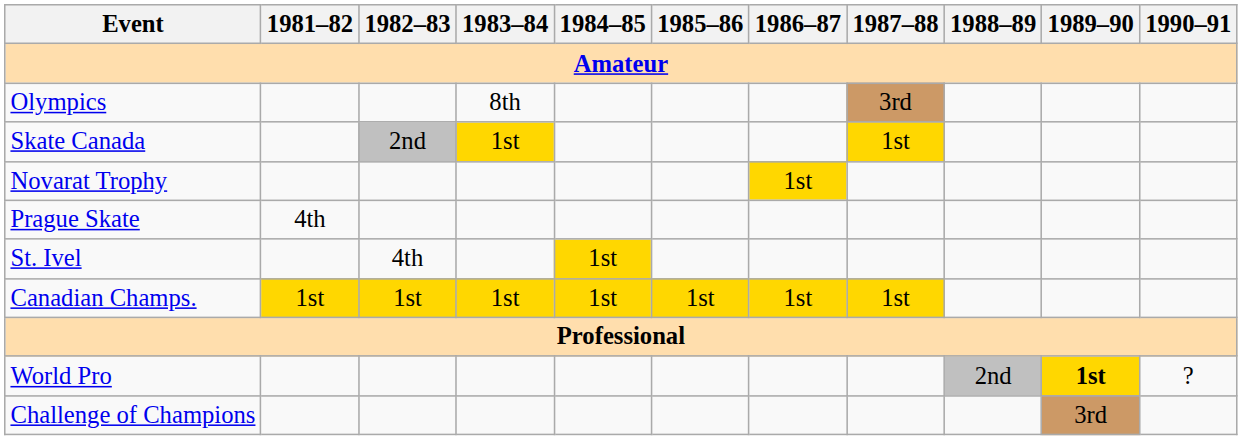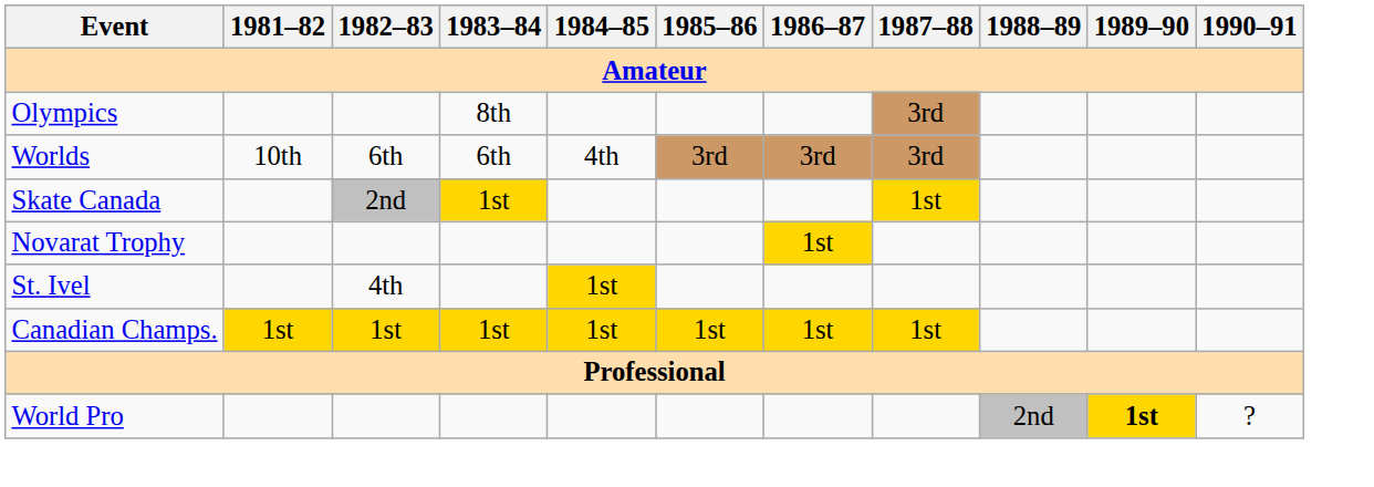+ row: Worlds | 10th | 6th | 6th | 4th | 3rd | 3rd | 3rd
- row: Prague Skate | 4th
- row: Challenge of Champions | 3rd
